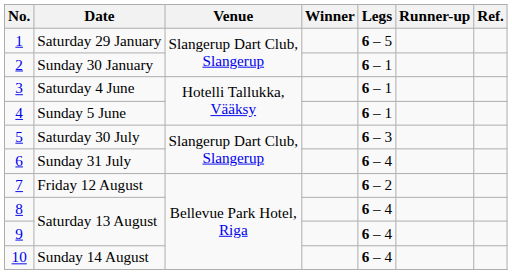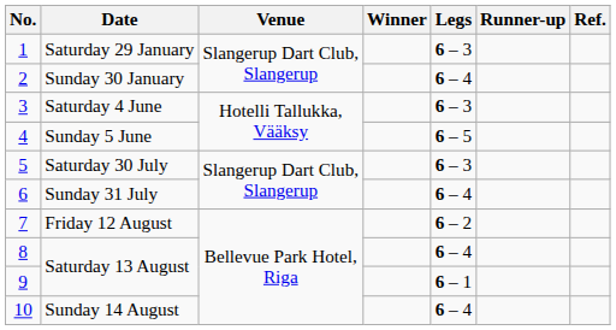Saturday 29 January | Legs: 6 – 5 -> 6 – 3
Sunday 30 January | Legs: 6 – 1 -> 6 – 4
Saturday 4 June | Legs: 6 – 1 -> 6 – 3
Sunday 5 June | Legs: 6 – 1 -> 6 – 5
9 / Saturday 13 August | Legs: 6 – 4 -> 6 – 1
